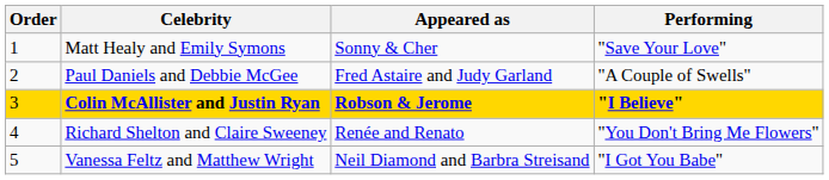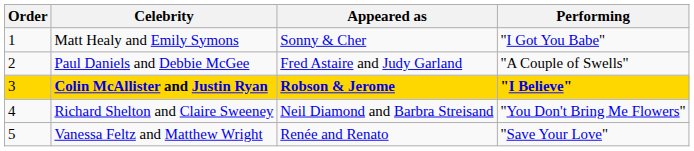Matt Healy and Emily Symons | Performing: "Save Your Love" -> "I Got You Babe"
Richard Shelton and Claire Sweeney | Appeared as: Renée and Renato -> Neil Diamond and Barbra Streisand
Vanessa Feltz and Matthew Wright | Appeared as: Neil Diamond and Barbra Streisand -> Renée and Renato
Vanessa Feltz and Matthew Wright | Performing: "I Got You Babe" -> "Save Your Love"
